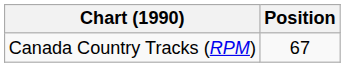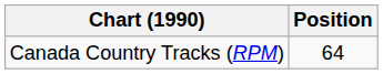Canada Country Tracks (RPM) | Position: 67 -> 64
